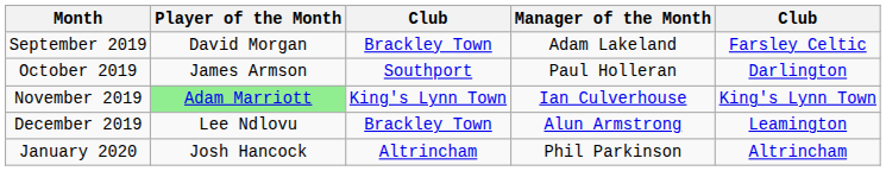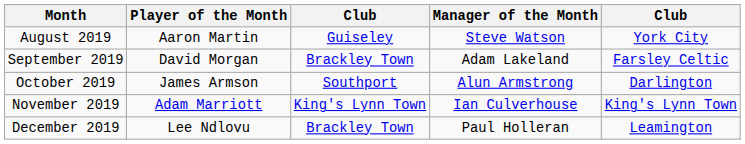+ row: August 2019 | Aaron Martin | Guiseley | Steve Watson | York City
October 2019 | Manager of the Month: Paul Holleran -> Alun Armstrong
November 2019 | Player of the Month: lightgreen background -> no background
December 2019 | Manager of the Month: Alun Armstrong -> Paul Holleran
- row: January 2020 | Josh Hancock | Altrincham | Phil Parkinson | Altrincham
